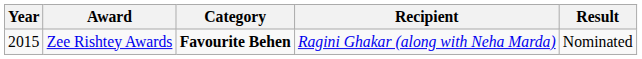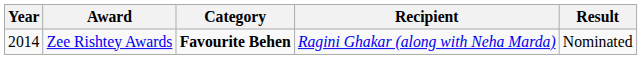Zee Rishtey Awards | Year: 2015 -> 2014
